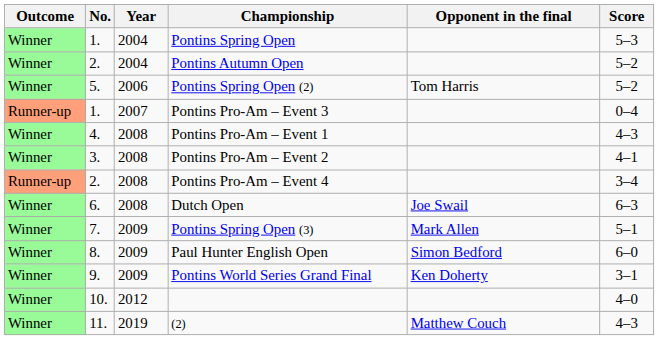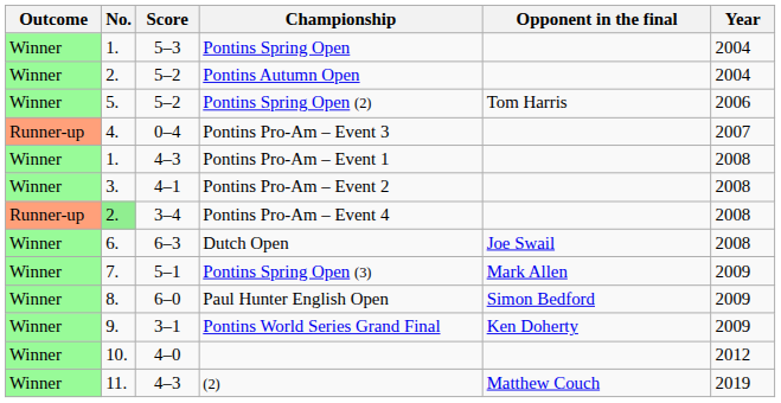columns swapped: Year <-> Score
Pontins Pro-Am – Event 3 | No.: 1. -> 4.
Pontins Pro-Am – Event 1 | No.: 4. -> 1.
Pontins Pro-Am – Event 4 | No.: no background -> lightgreen background
